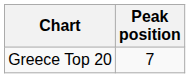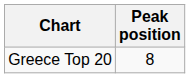Greece Top 20 | Peak position: 7 -> 8
